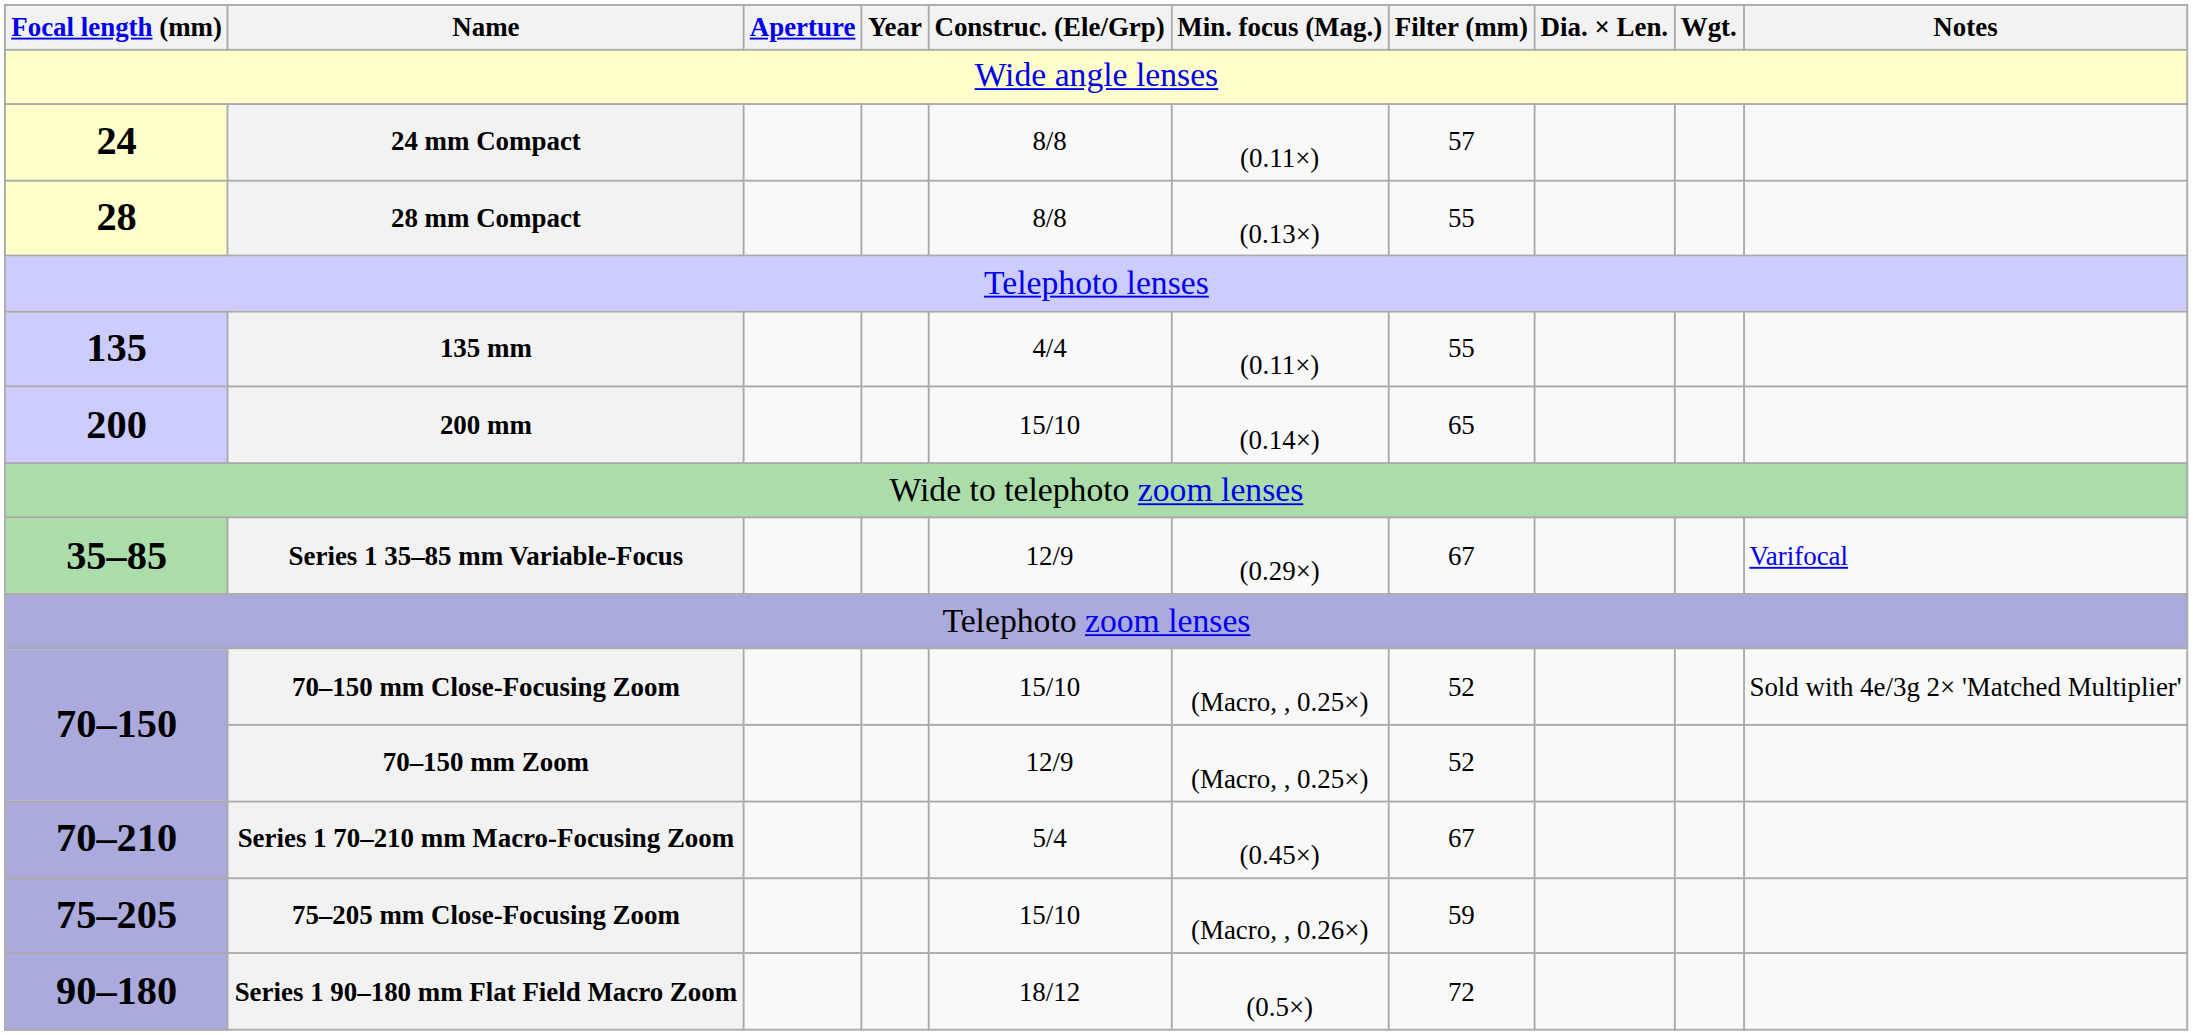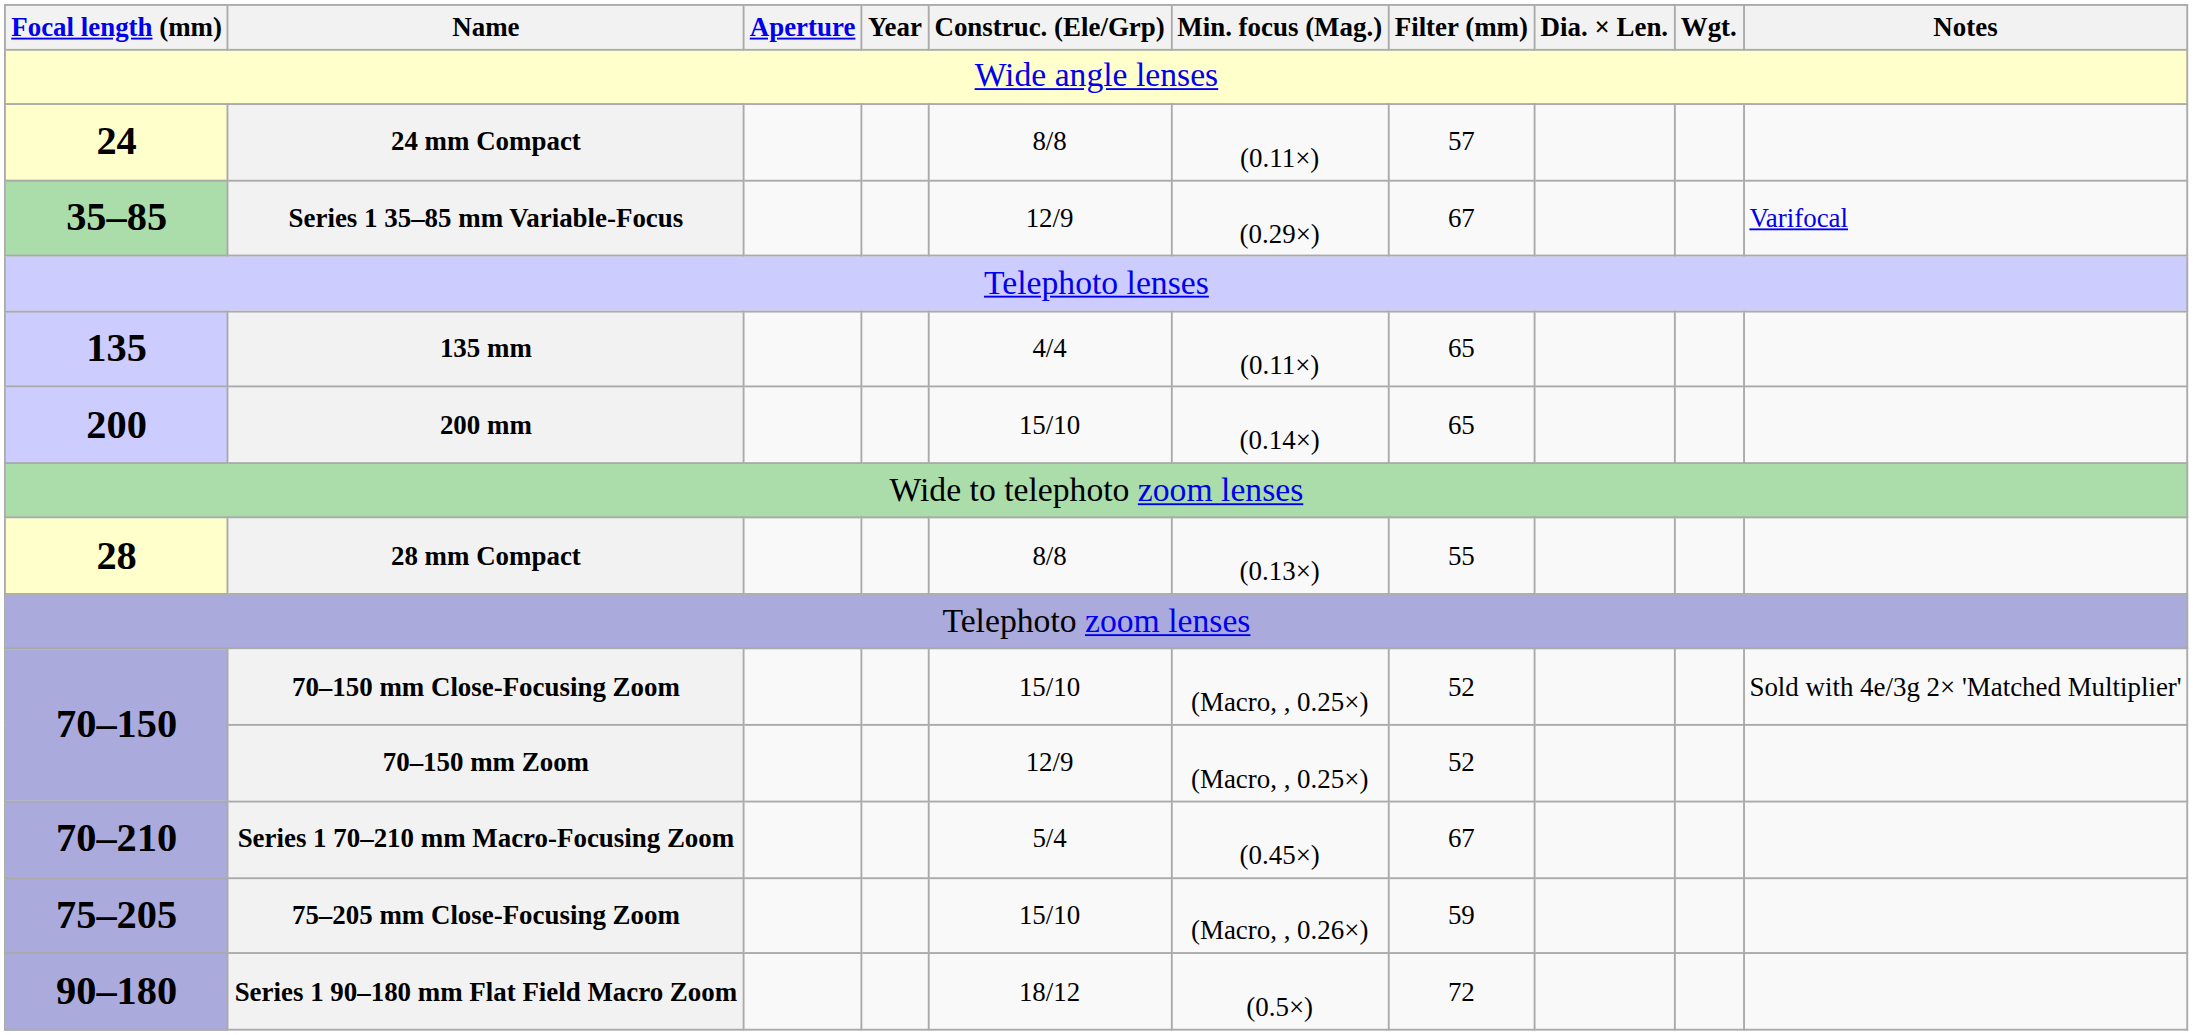rows swapped: 28 mm Compact <-> Series 1 35–85 mm Variable-Focus
135 mm | Filter (mm): 55 -> 65
